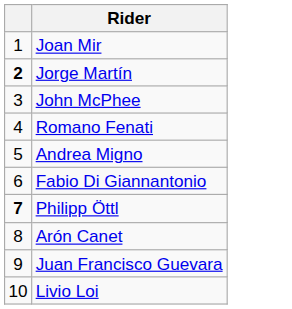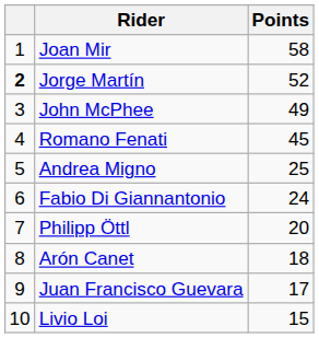+ column: Points | 58 | 52 | 49 | 45 | 25 | 24 | 20 | 18 | 17 | 15
Philipp Öttl | column 1: bold -> normal
